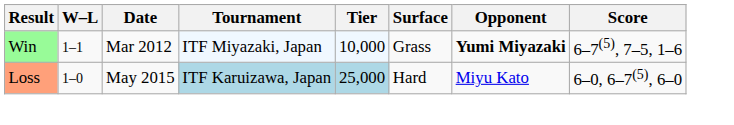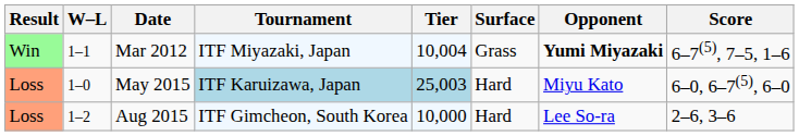Mar 2012 | Tier: 10,000 -> 10,004
May 2015 | Tier: 25,000 -> 25,003
+ row: Loss | 1–2 | Aug 2015 | ITF Gimcheon, South Korea | 10,000 | Hard | Lee So-ra | 2–6, 3–6
